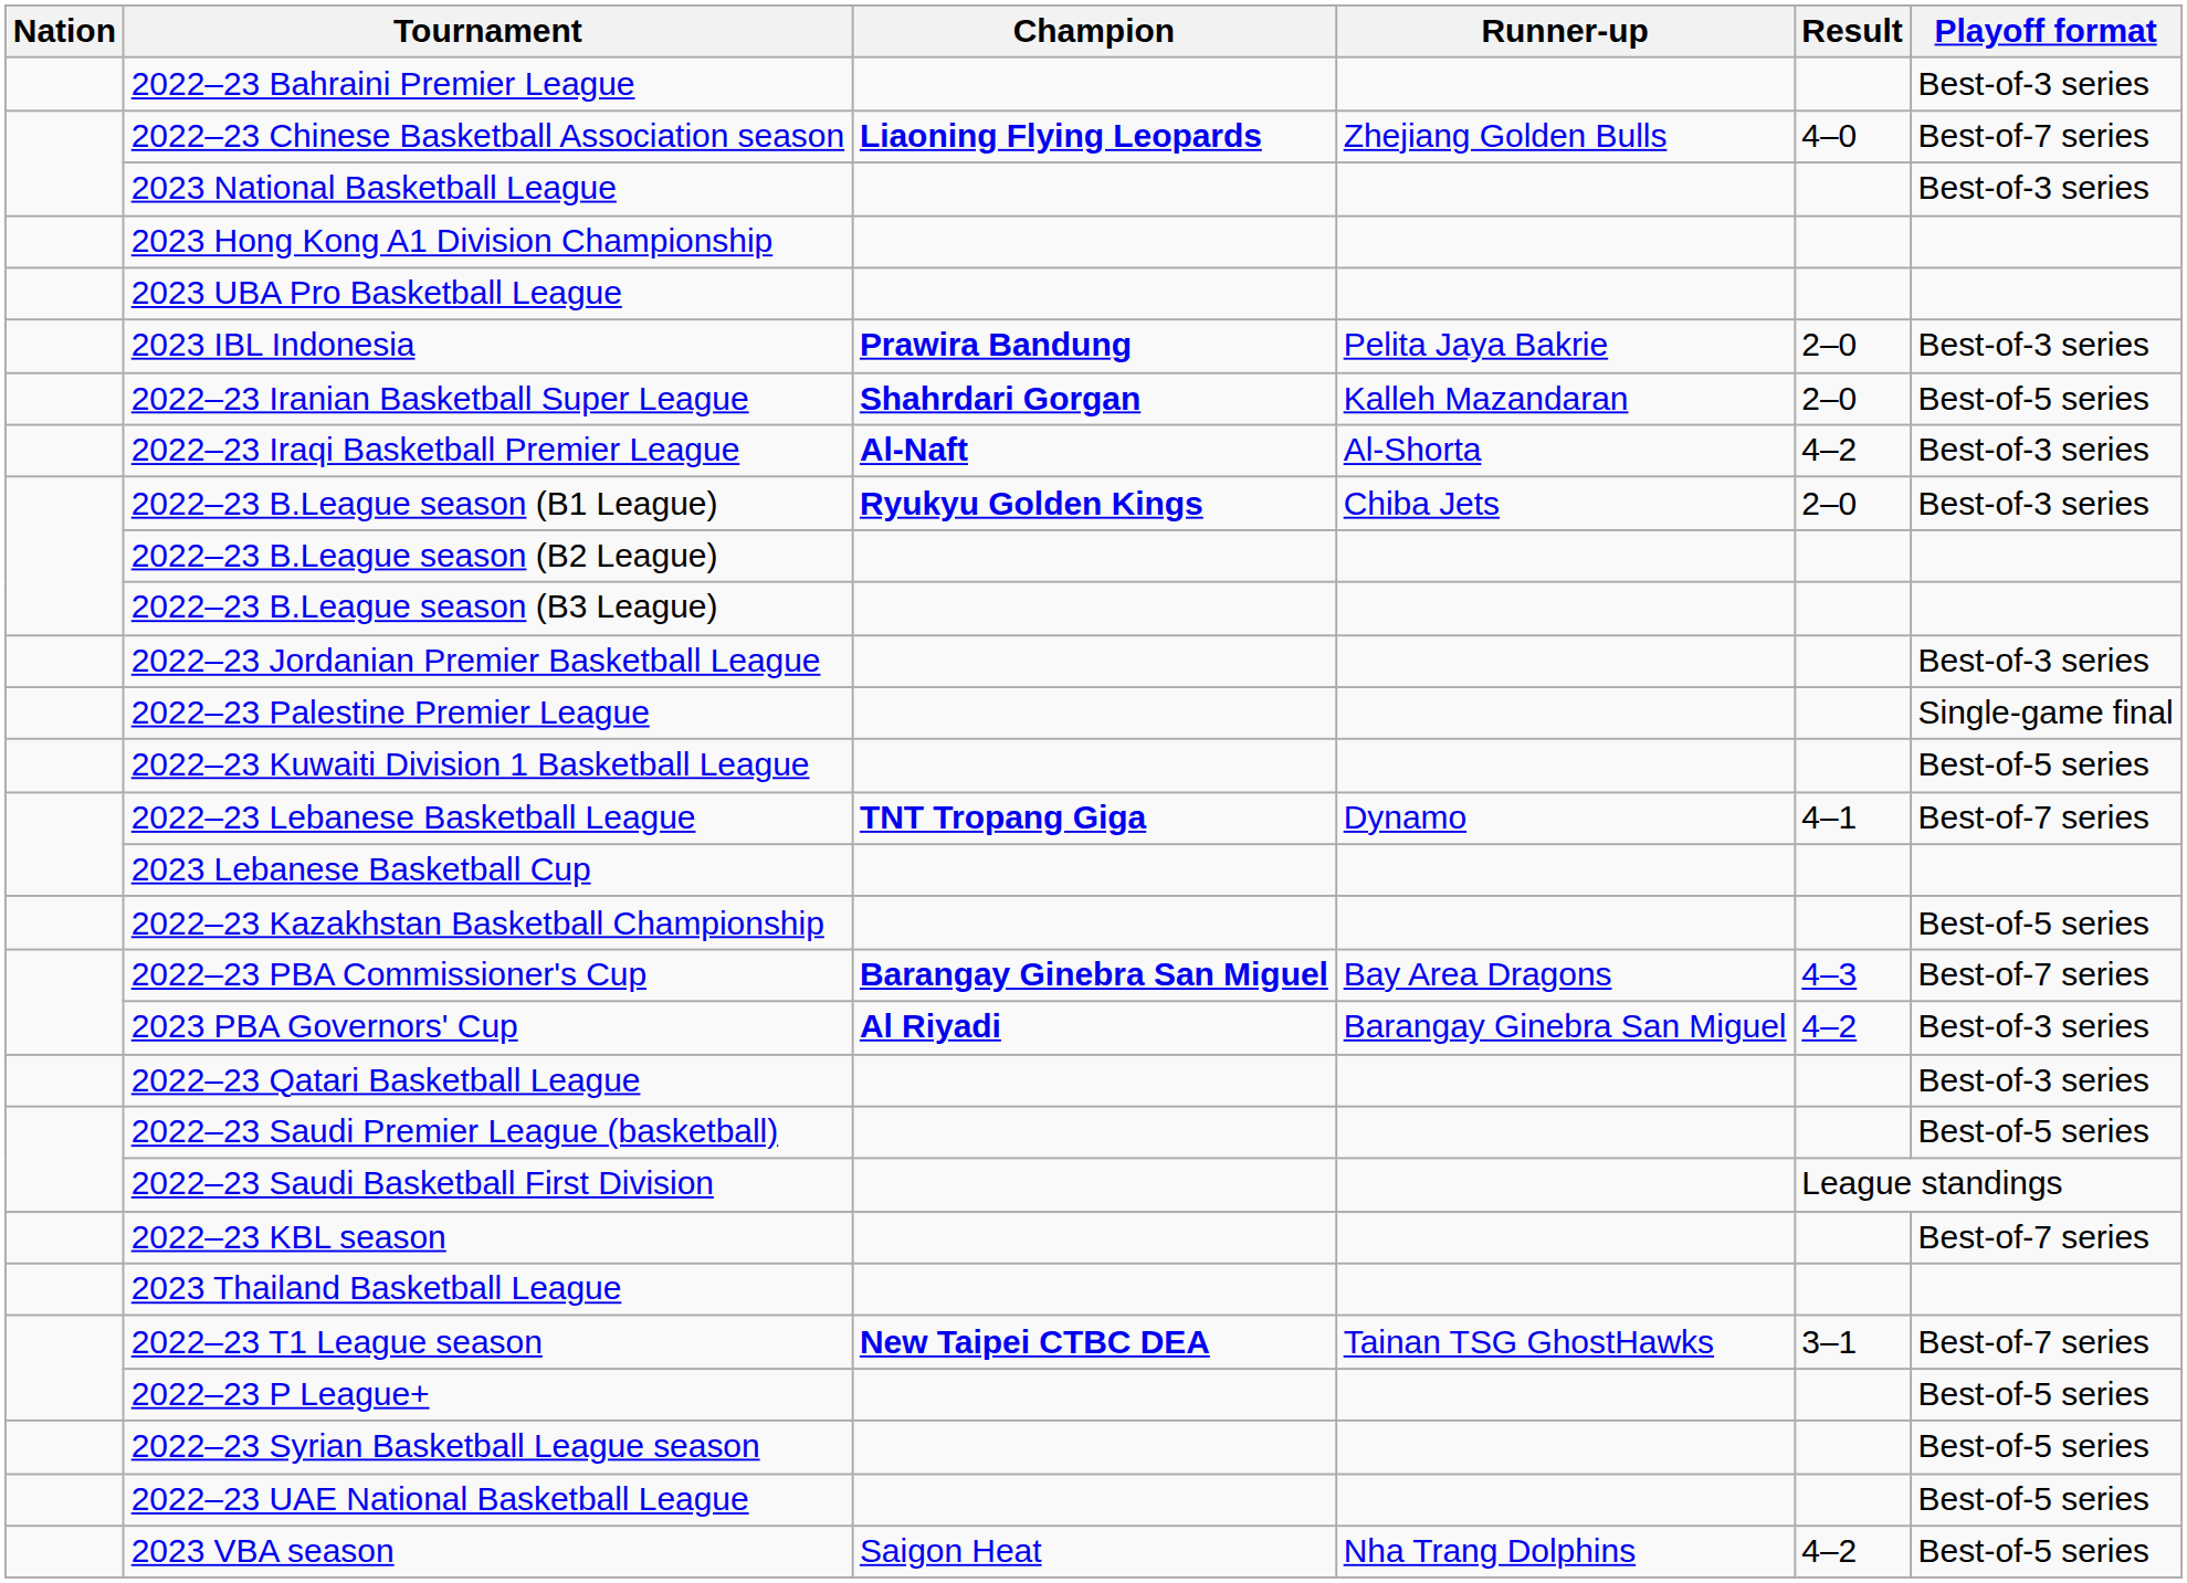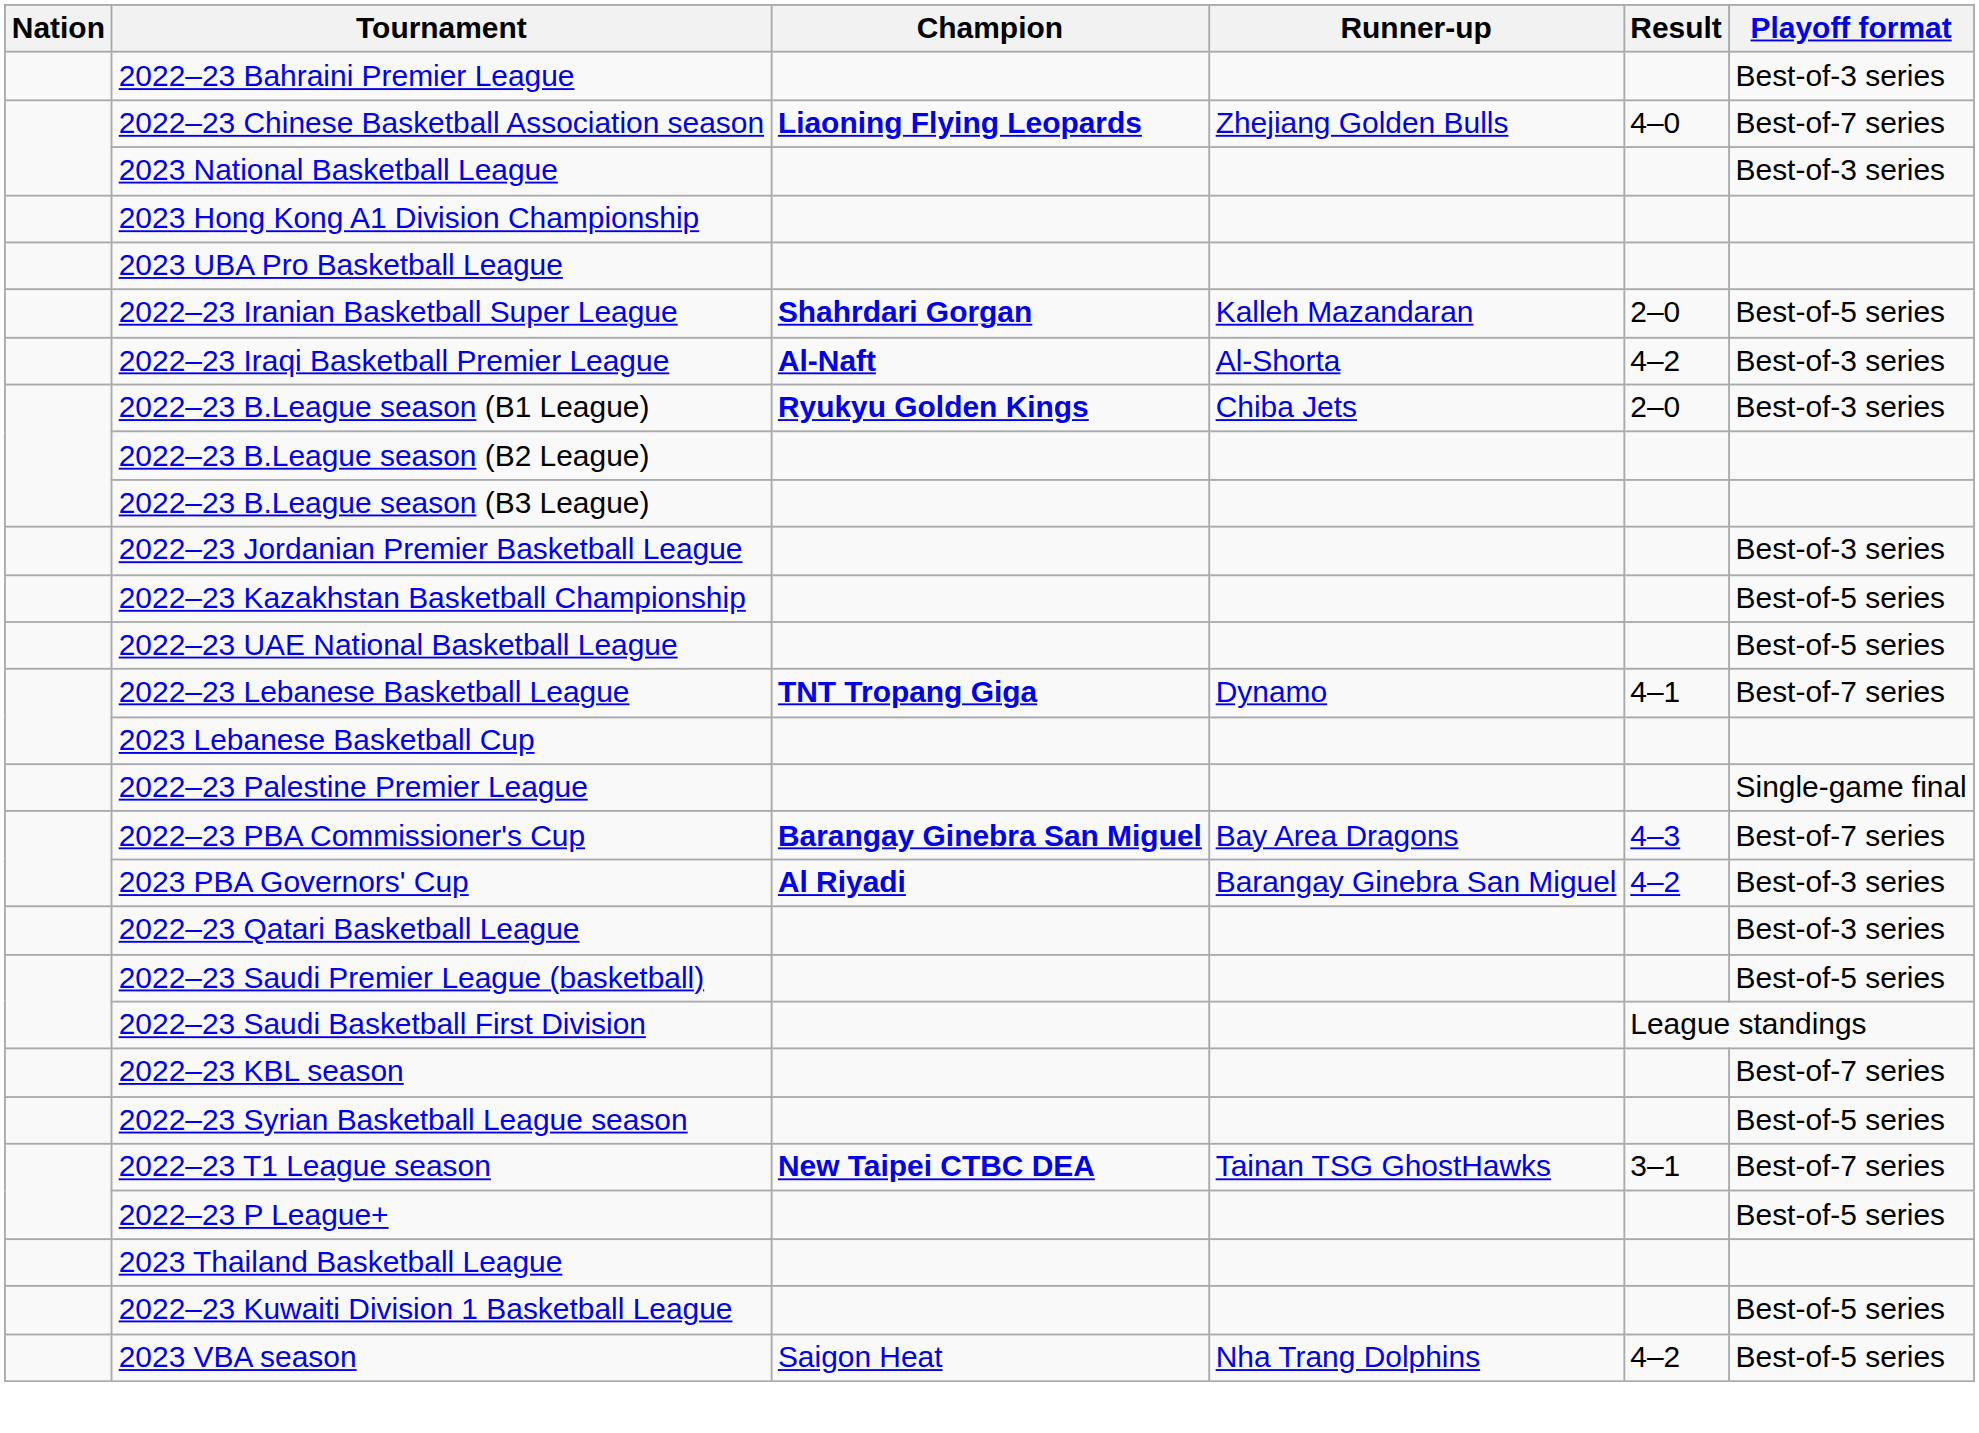- row: 2023 IBL Indonesia | Prawira Bandung | Pelita Jaya Bakrie | 2–0 | Best-of-3 series
rows swapped: 2022–23 Kazakhstan Basketball Championship <-> 2022–23 Palestine Premier League
rows swapped: 2022–23 Kuwaiti Division 1 Basketball League <-> 2022–23 UAE National Basketball League
rows swapped: 2022–23 Syrian Basketball League season <-> 2023 Thailand Basketball League
